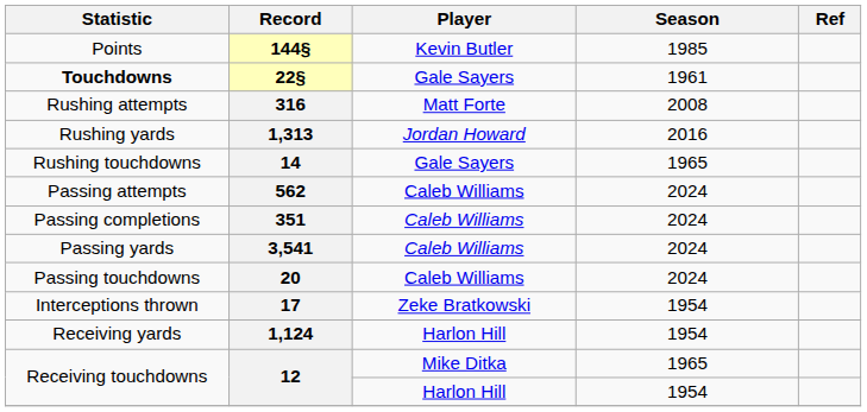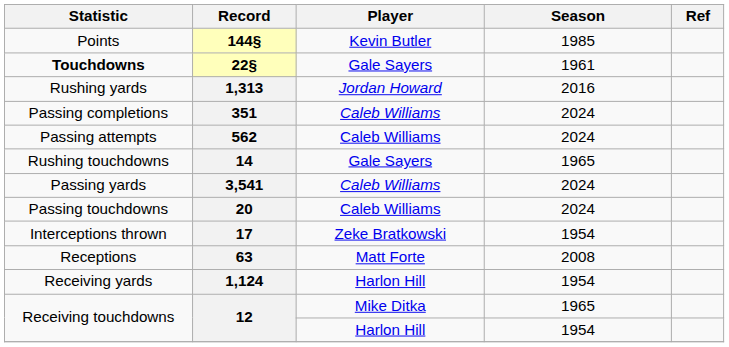- row: Rushing attempts | 316 | Matt Forte | 2008
rows swapped: 14 <-> 351
+ row: Receptions | 63 | Matt Forte | 2008
